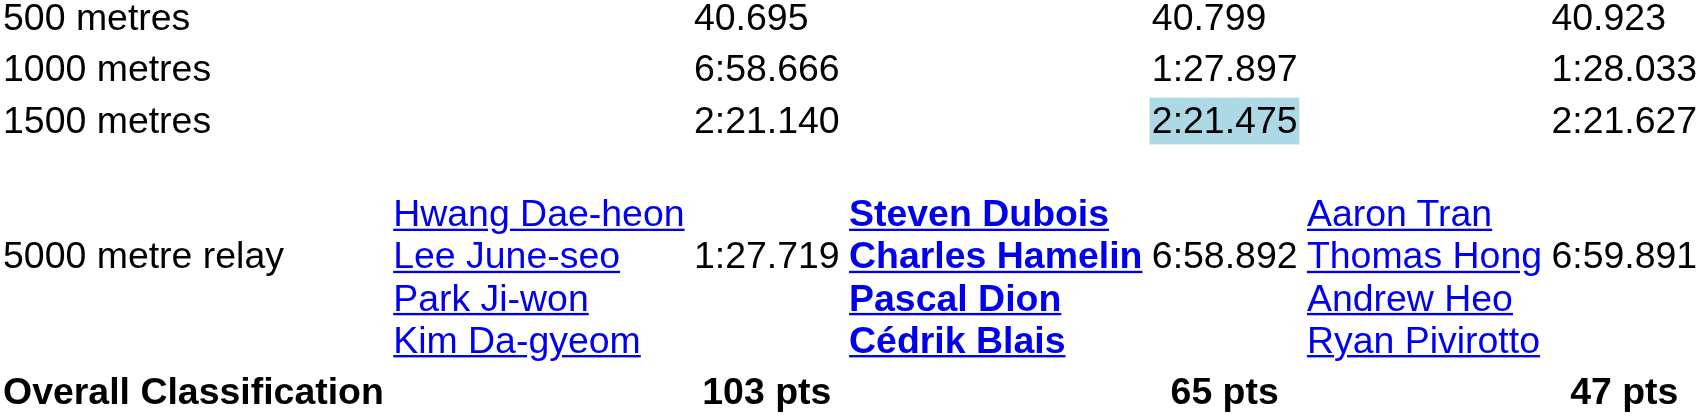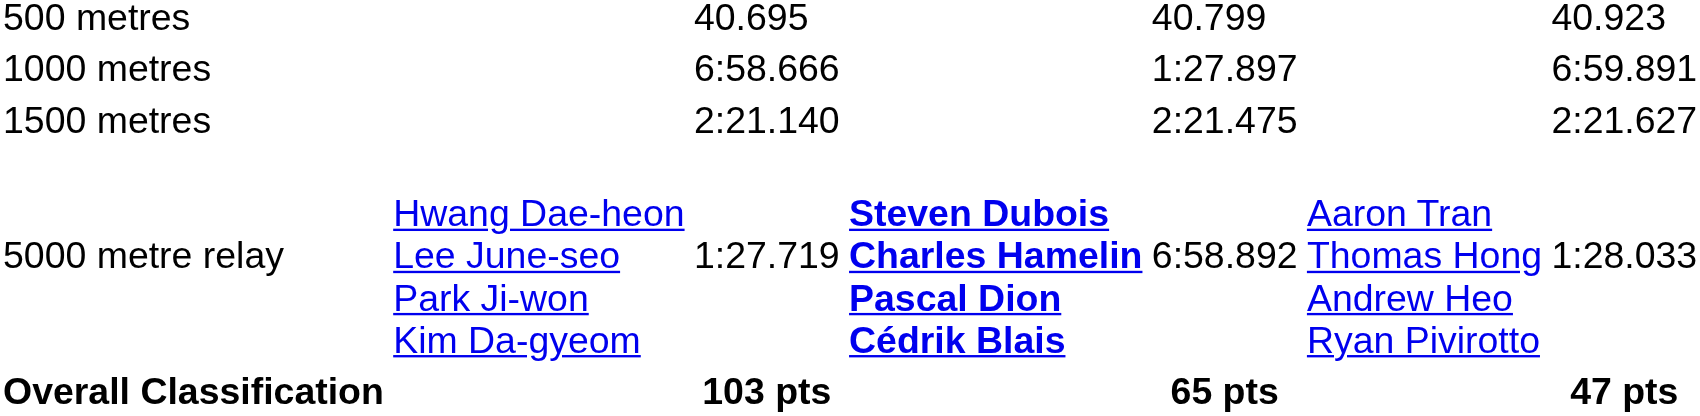1000 metres | column 7: 1:28.033 -> 6:59.891
1500 metres | column 5: lightblue background -> no background
5000 metre relay | column 7: 6:59.891 -> 1:28.033
